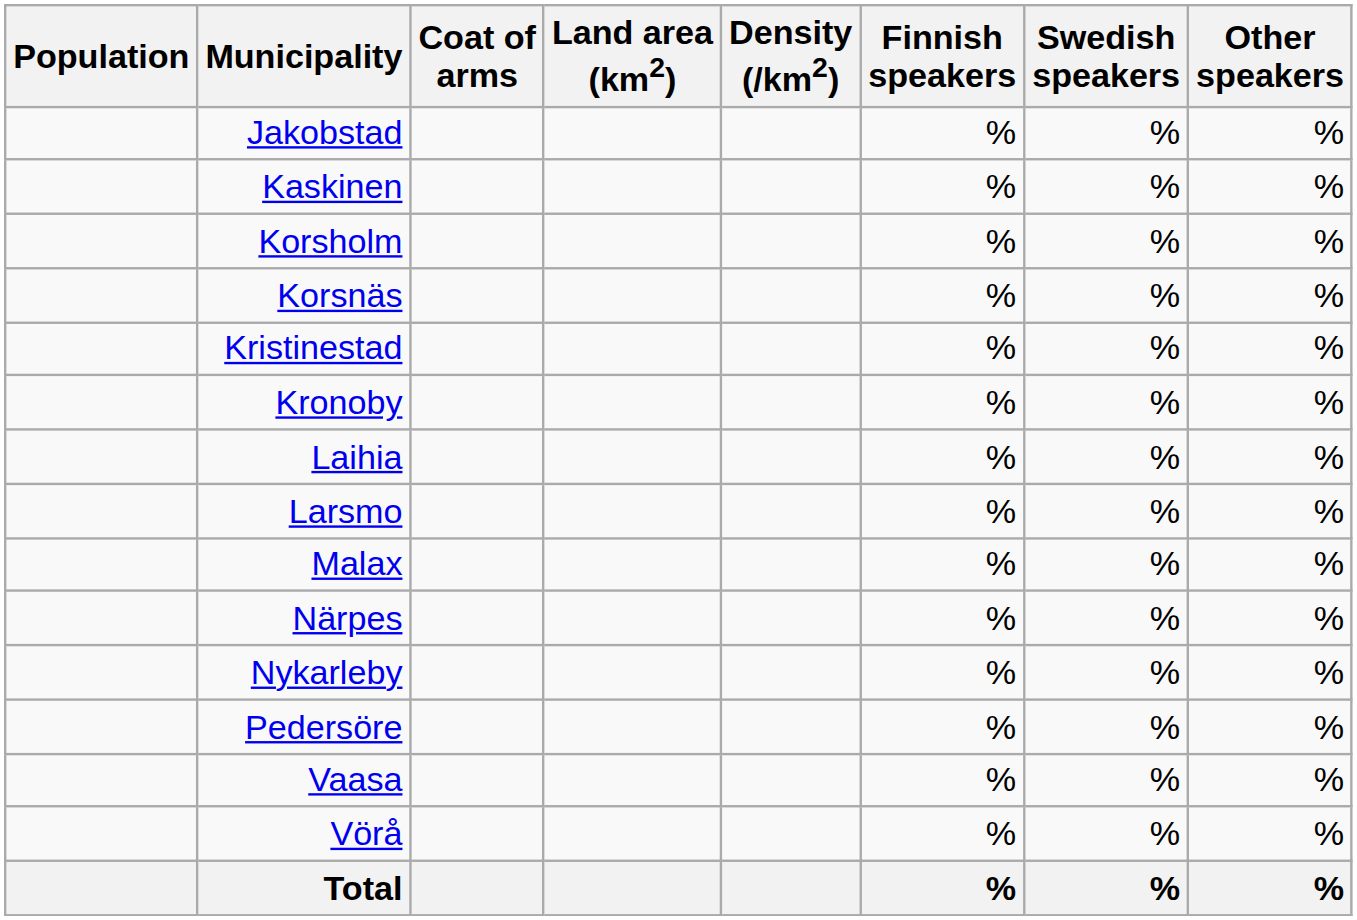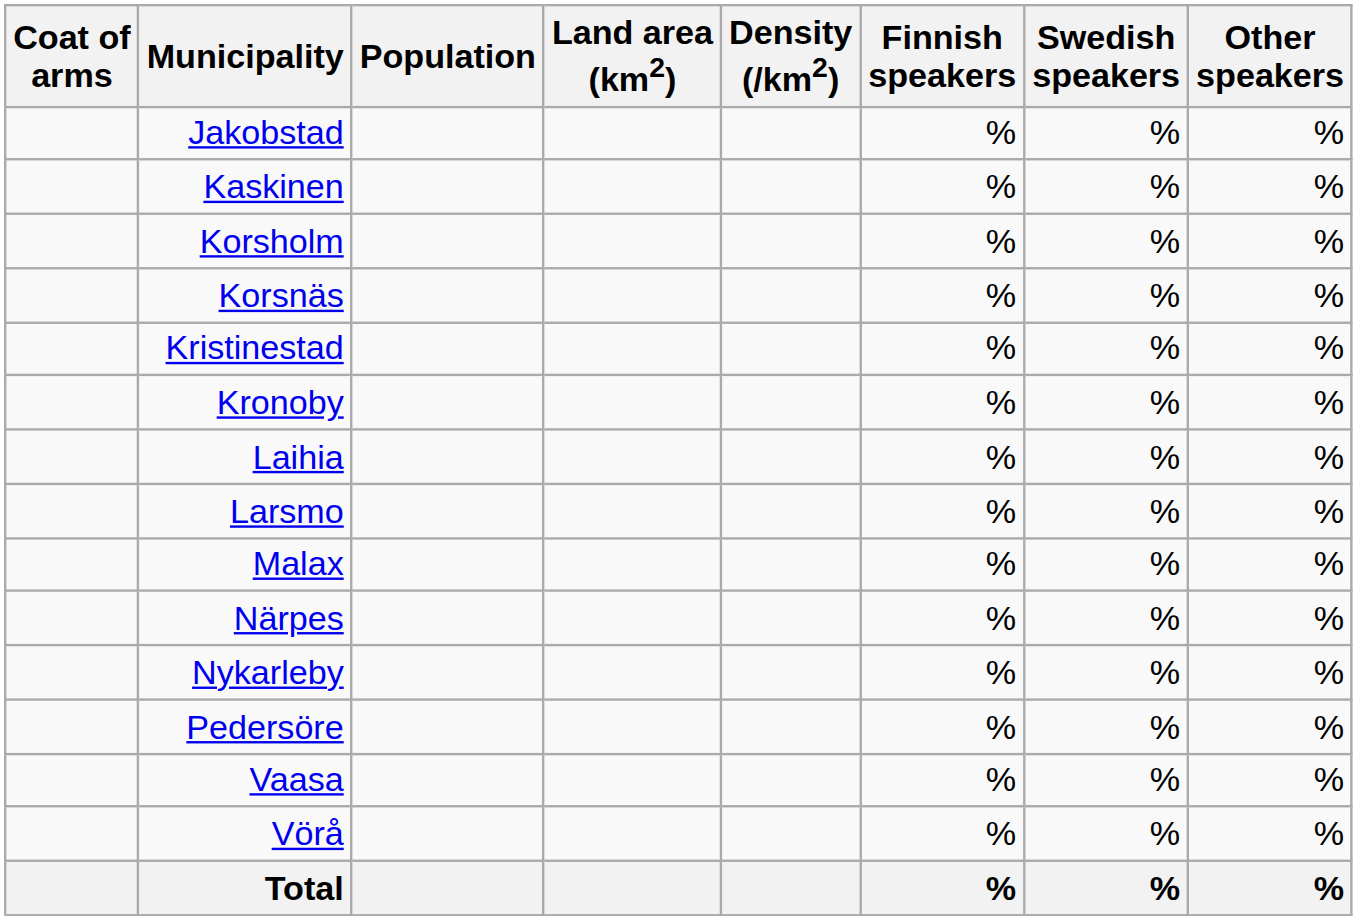columns swapped: Coat of arms <-> Population
